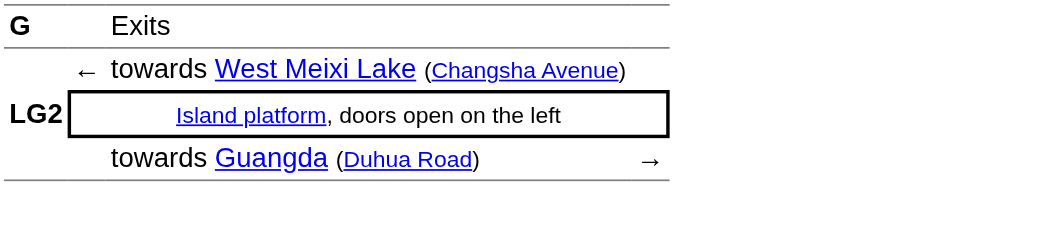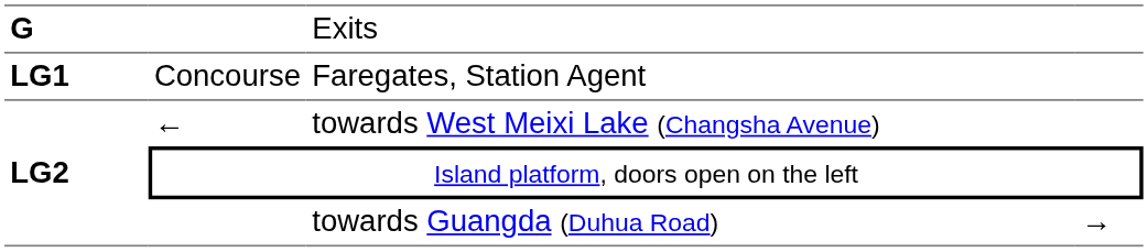+ row: LG1 | Concourse | Faregates, Station Agent
